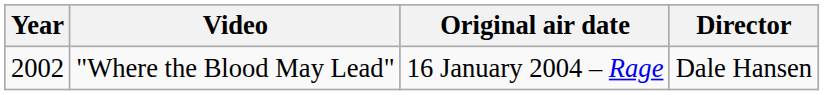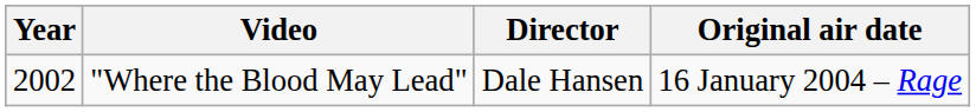columns swapped: Director <-> Original air date
